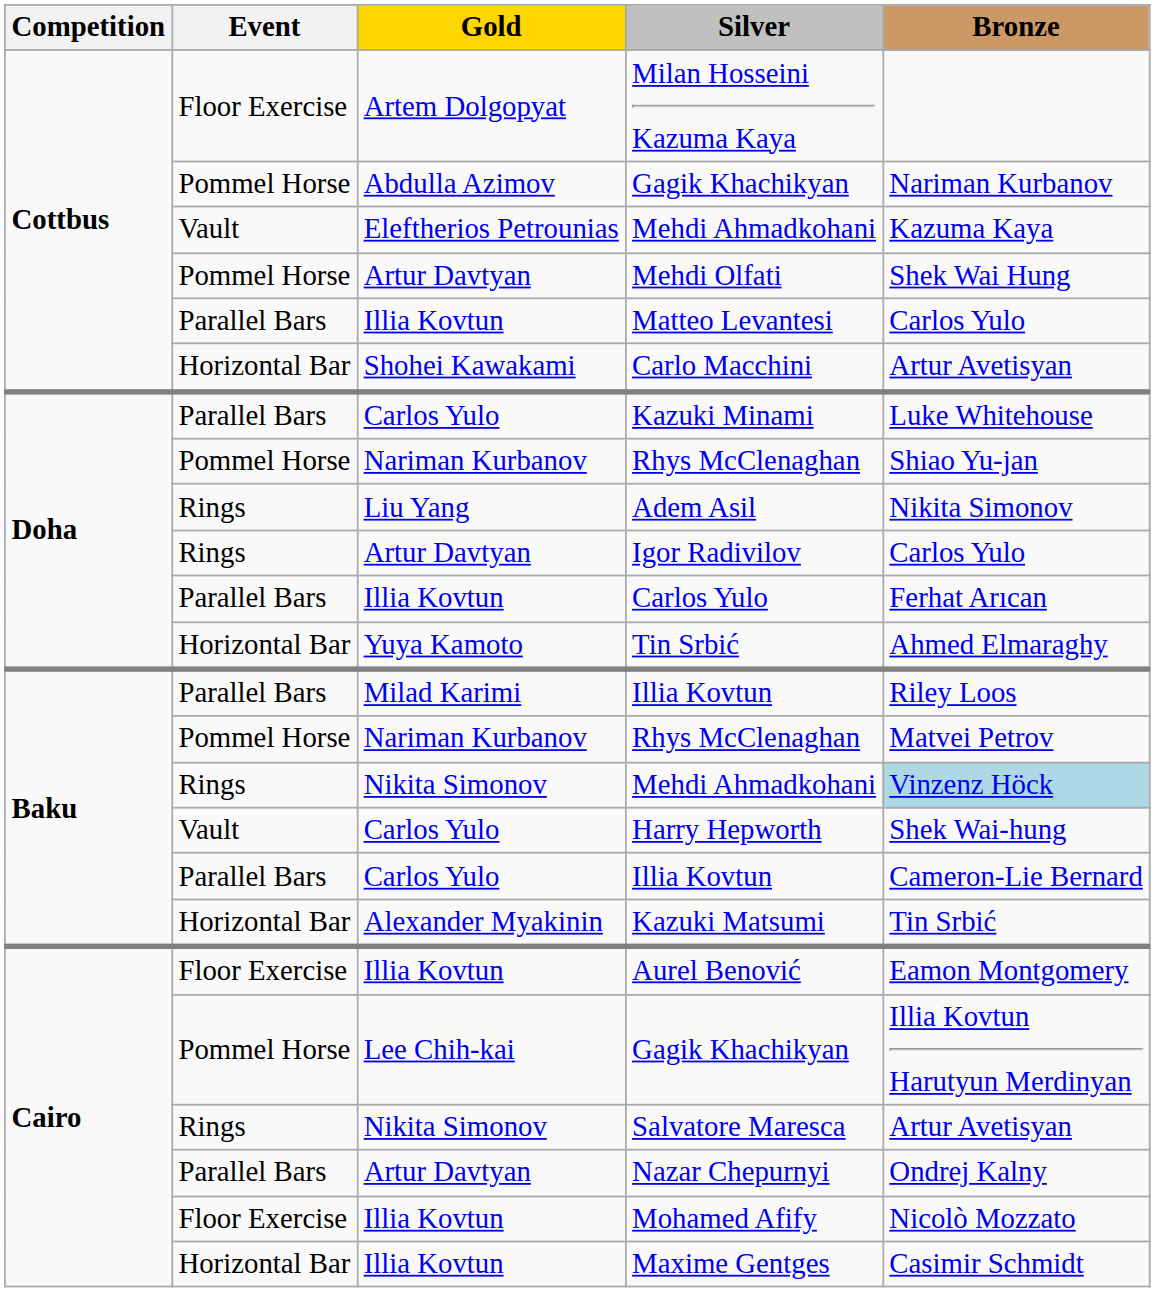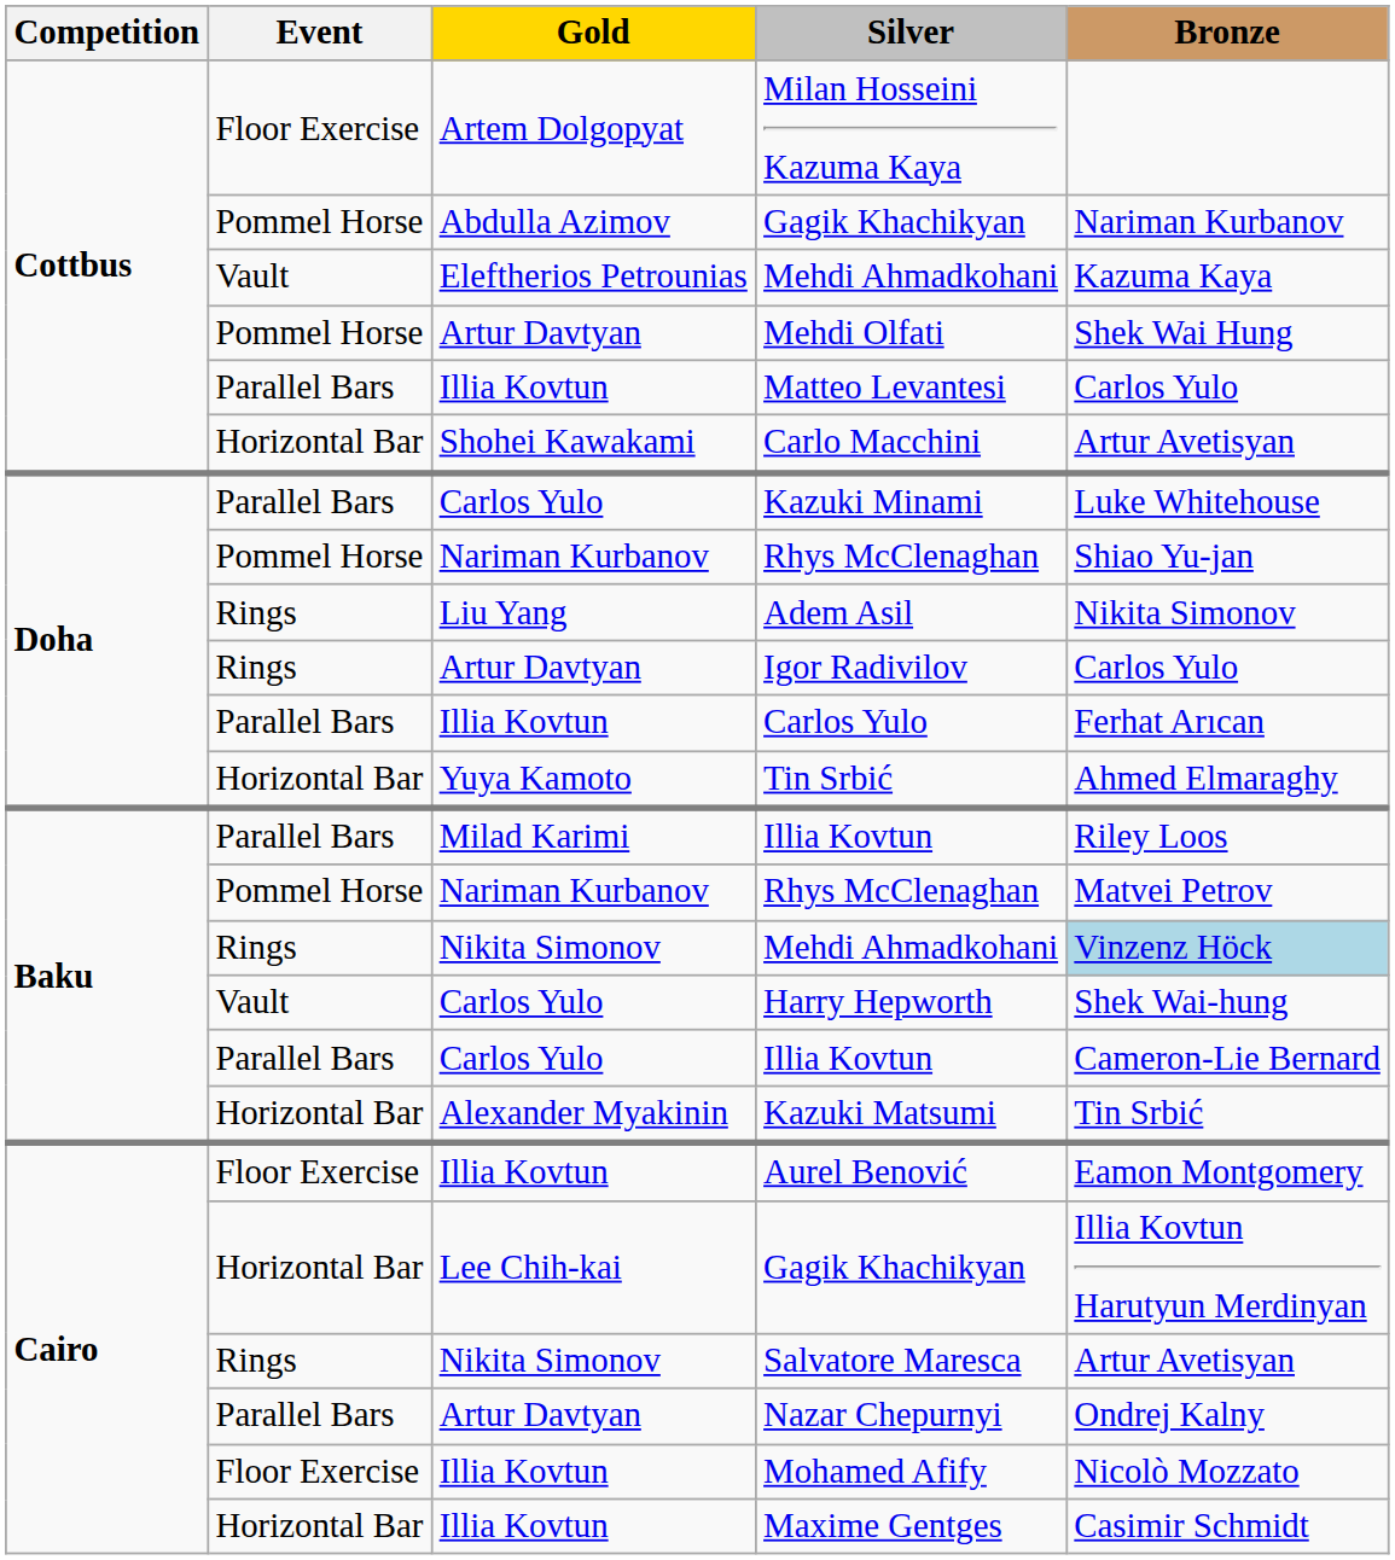Lee Chih-kai / Gagik Khachikyan | Event: Pommel Horse -> Horizontal Bar
